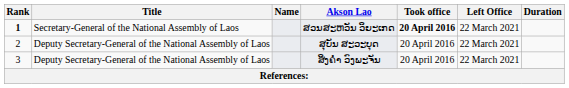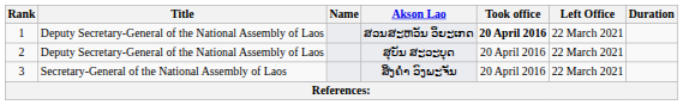ສວນສະຫວັນ ວິຍະເກດ | Rank: bold -> normal
ສວນສະຫວັນ ວິຍະເກດ | Title: Secretary-General of the National Assembly of Laos -> Deputy Secretary-General of the National Assembly of Laos
ສິງຄຳ ວົງພະຈັນ | Title: Deputy Secretary-General of the National Assembly of Laos -> Secretary-General of the National Assembly of Laos
